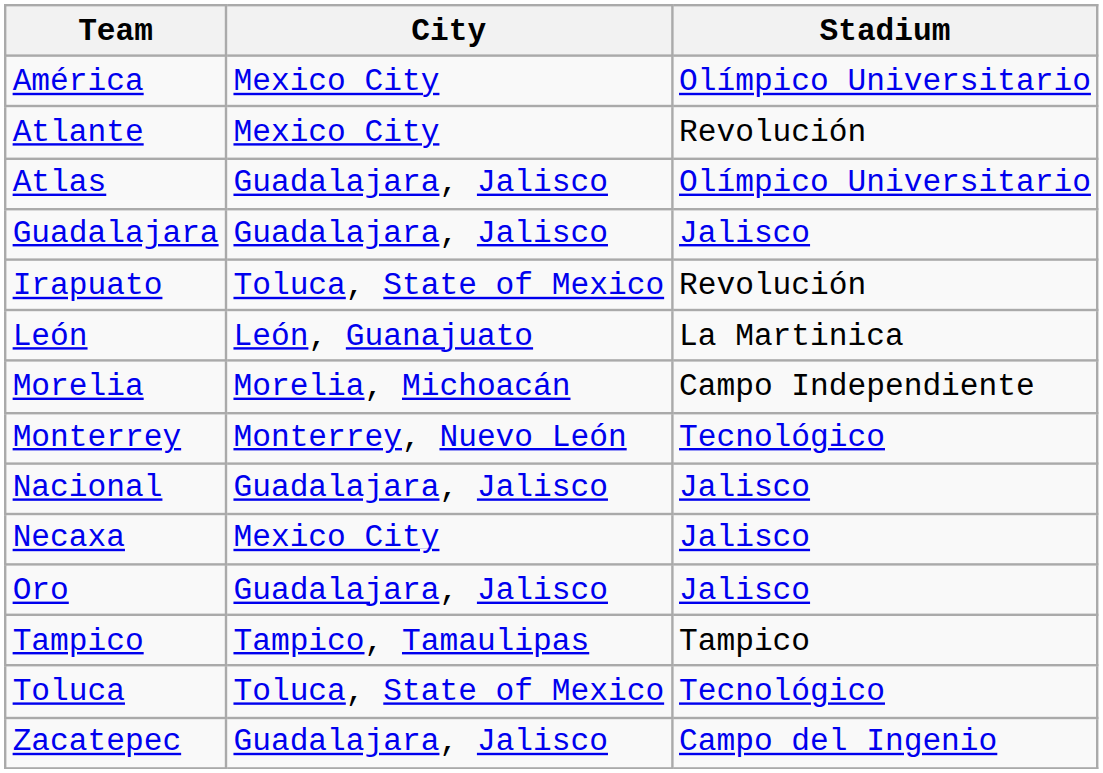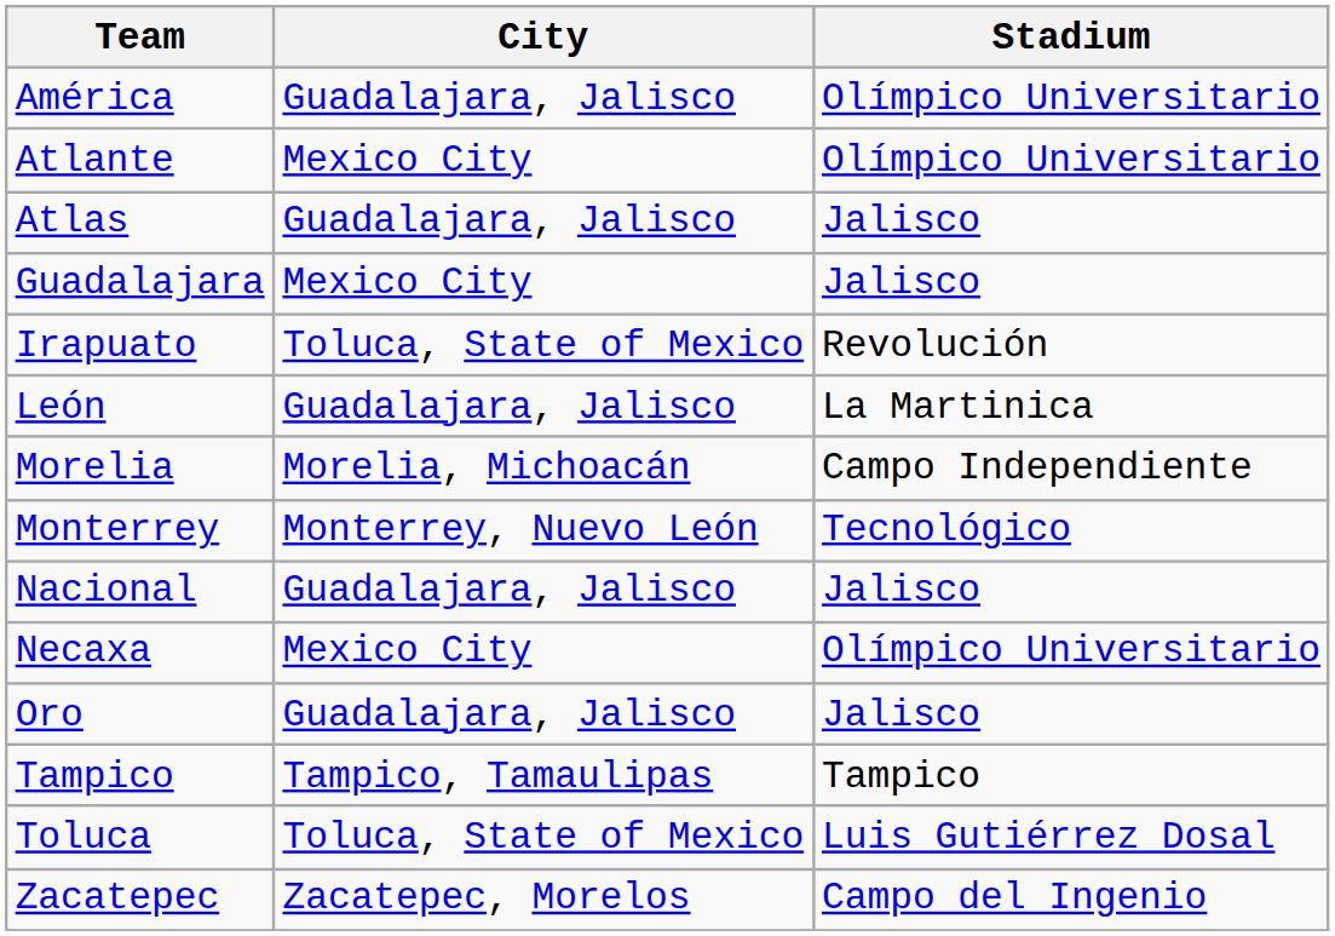América | City: Mexico City -> Guadalajara, Jalisco
Atlante | Stadium: Revolución -> Olímpico Universitario
Atlas | Stadium: Olímpico Universitario -> Jalisco
Guadalajara | City: Guadalajara, Jalisco -> Mexico City
León | City: León, Guanajuato -> Guadalajara, Jalisco
Necaxa | Stadium: Jalisco -> Olímpico Universitario
Toluca | Stadium: Tecnológico -> Luis Gutiérrez Dosal
Zacatepec | City: Guadalajara, Jalisco -> Zacatepec, Morelos
